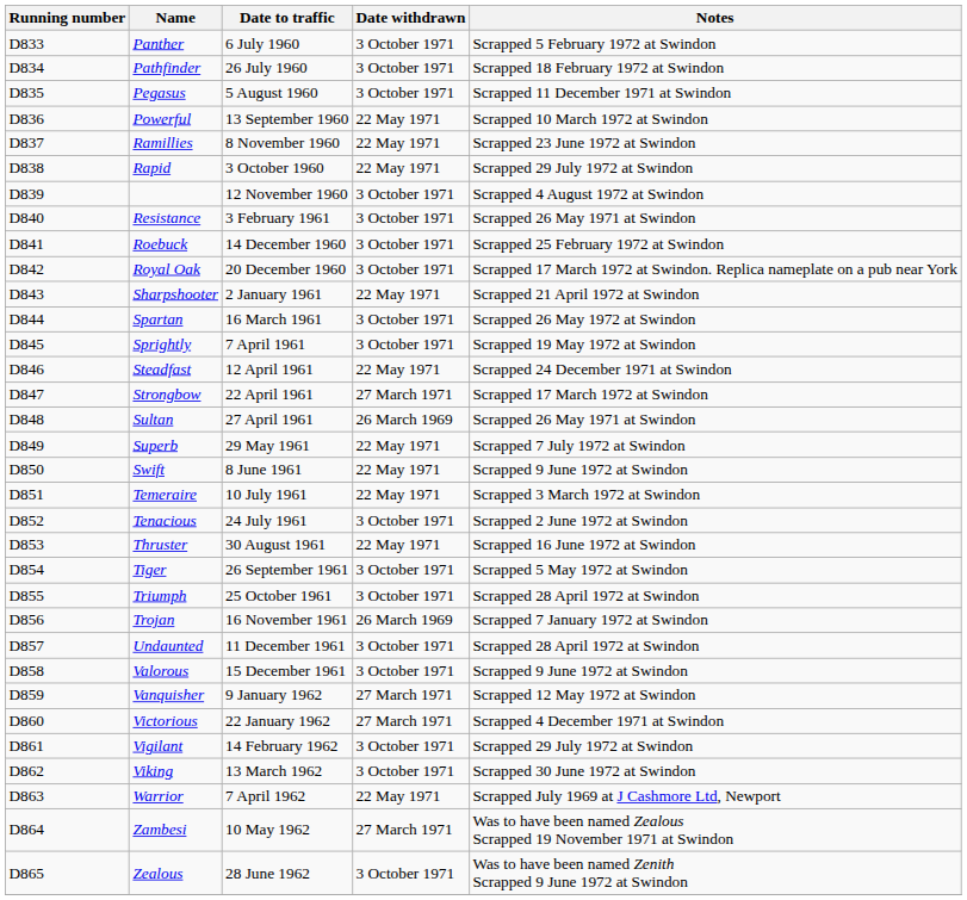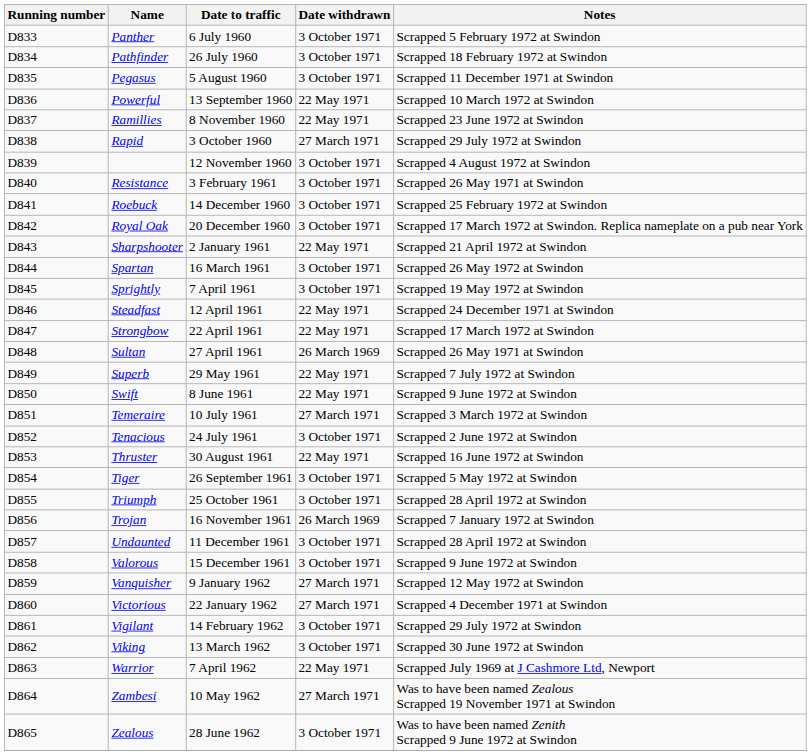Rapid | Date withdrawn: 22 May 1971 -> 27 March 1971
Strongbow | Date withdrawn: 27 March 1971 -> 22 May 1971
Temeraire | Date withdrawn: 22 May 1971 -> 27 March 1971
